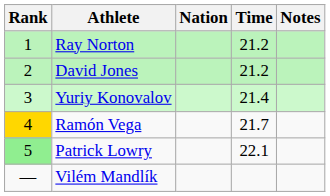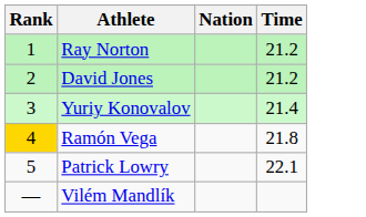- column: Notes
Ramón Vega | Time: 21.7 -> 21.8
Patrick Lowry | Rank: lightgreen background -> no background
